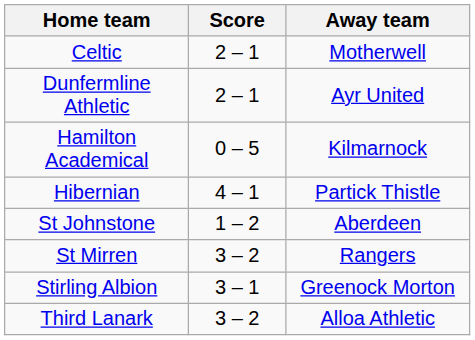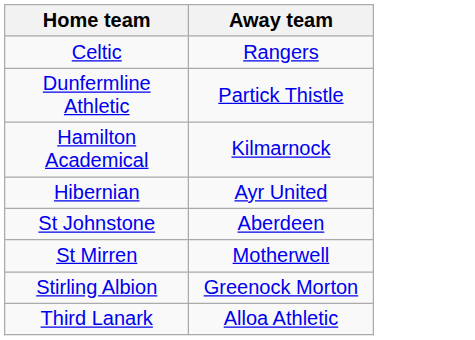- column: Score | 2 – 1 | 2 – 1 | 0 – 5 | 4 – 1 | 1 – 2 | 3 – 2 | 3 – 1 | 3 – 2
Celtic | Away team: Motherwell -> Rangers
Dunfermline Athletic | Away team: Ayr United -> Partick Thistle
Hibernian | Away team: Partick Thistle -> Ayr United
St Mirren | Away team: Rangers -> Motherwell
